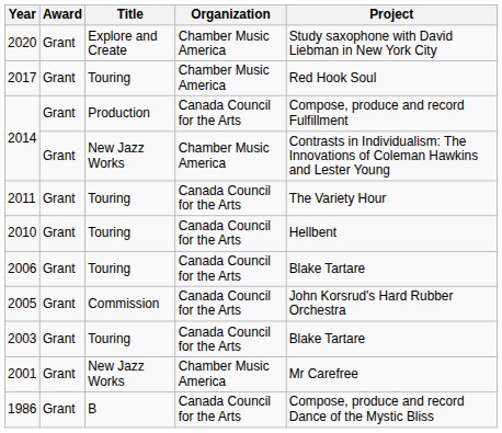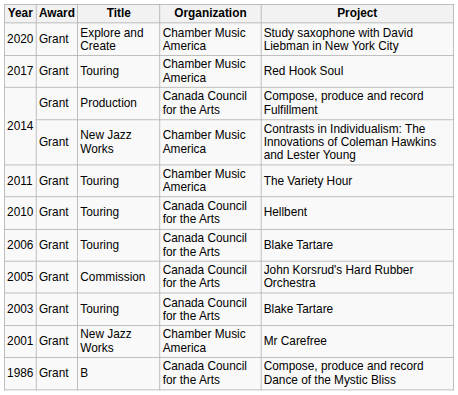2011 | Organization: Canada Council for the Arts -> Chamber Music America
